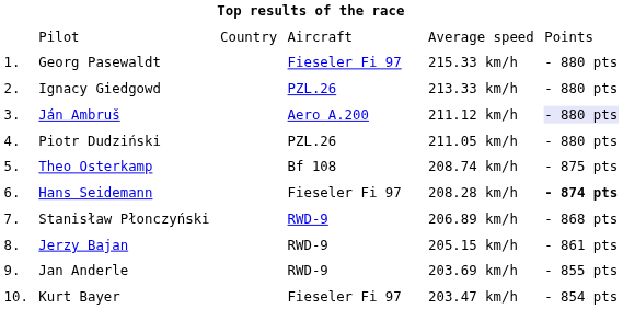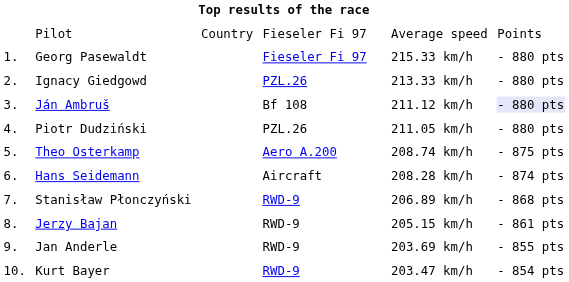Pilot | column 4: Aircraft -> Fieseler Fi 97
Ján Ambruš | column 4: Aero A.200 -> Bf 108
Theo Osterkamp | column 4: Bf 108 -> Aero A.200
Hans Seidemann | column 4: Fieseler Fi 97 -> Aircraft
Hans Seidemann | column 6: bold -> normal
Kurt Bayer | column 4: Fieseler Fi 97 -> RWD-9
